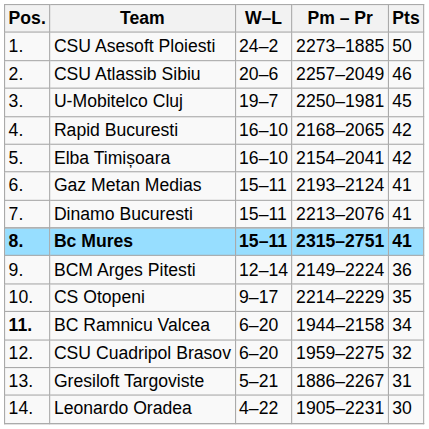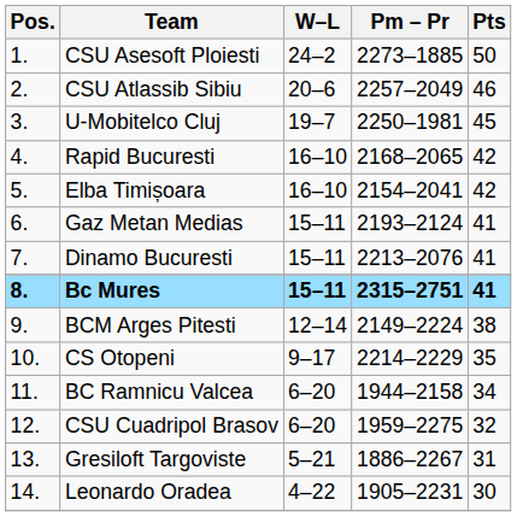BCM Arges Pitesti | Pts: 36 -> 38
BC Ramnicu Valcea | Pos.: bold -> normal
